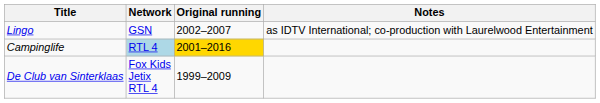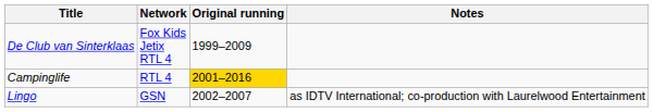rows swapped: De Club van Sinterklaas <-> Lingo
Campinglife | Network: lightblue background -> no background
